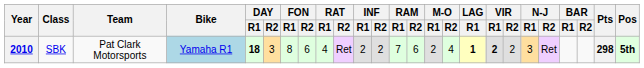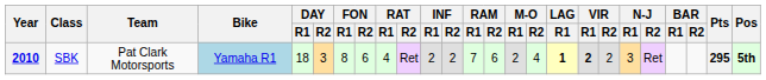2010 | DAY / R1: bold -> normal
2010 | Pts: 298 -> 295
